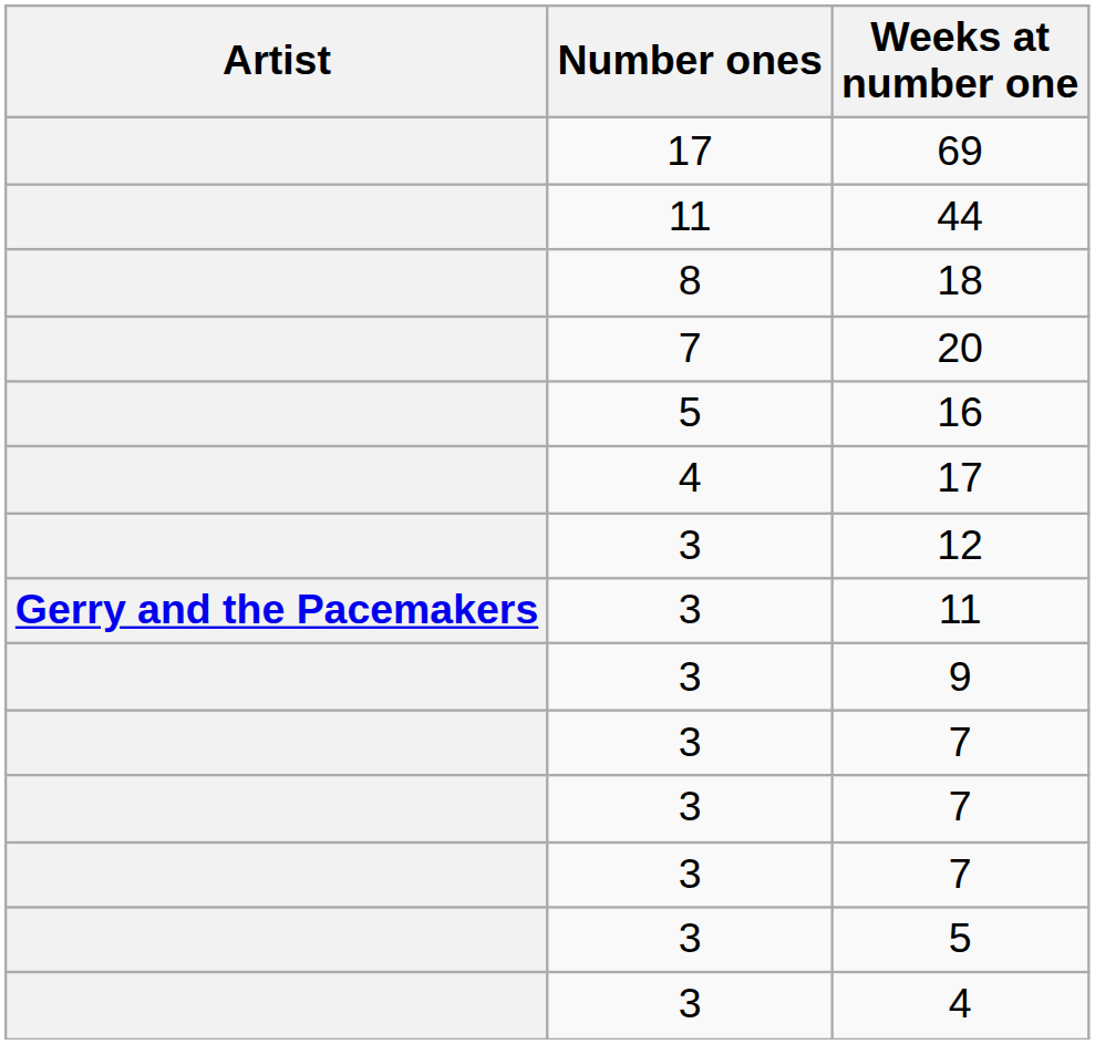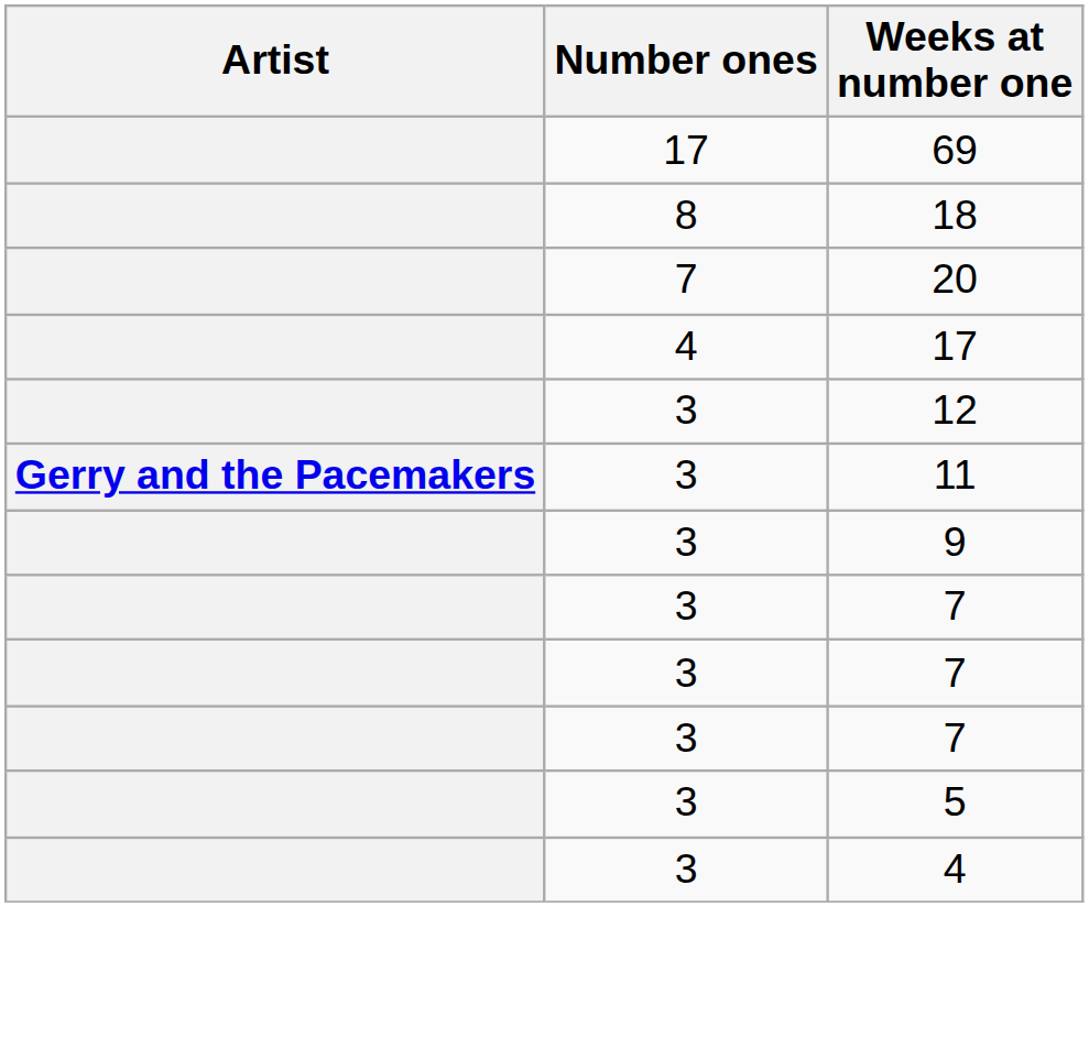- row: 11 | 44
- row: 5 | 16
